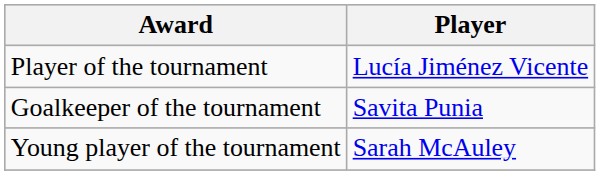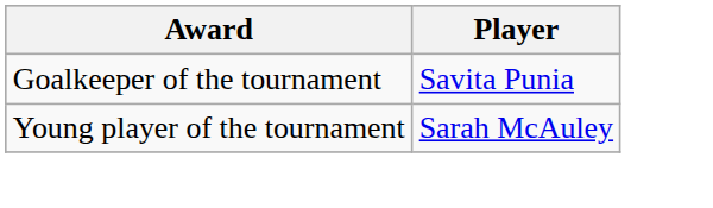- row: Player of the tournament | Lucía Jiménez Vicente
